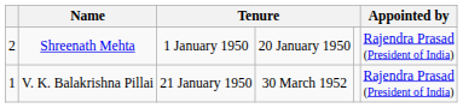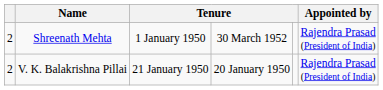Shreenath Mehta | column 4: 20 January 1950 -> 30 March 1952
V. K. Balakrishna Pillai | column 1: 1 -> 2
V. K. Balakrishna Pillai | column 4: 30 March 1952 -> 20 January 1950
